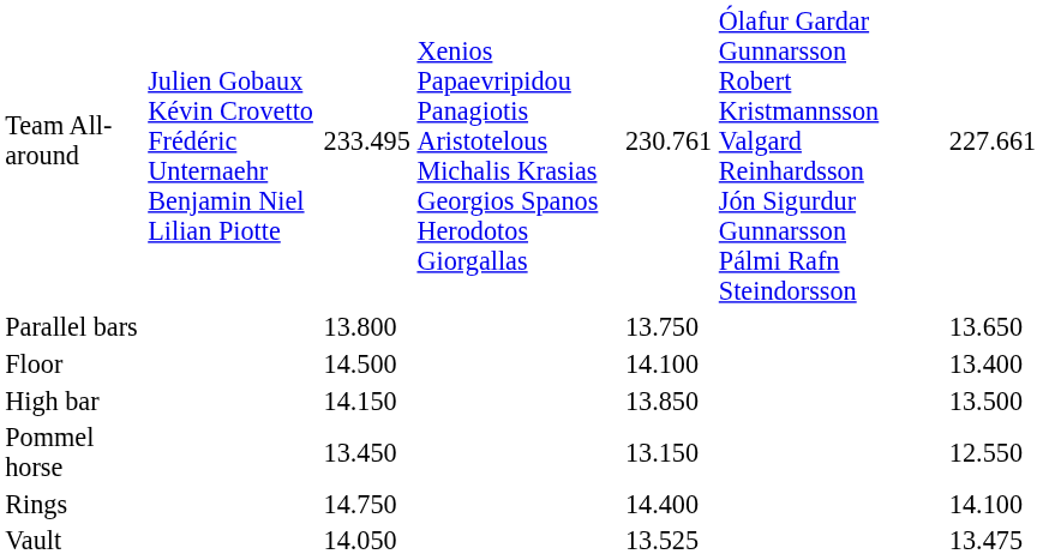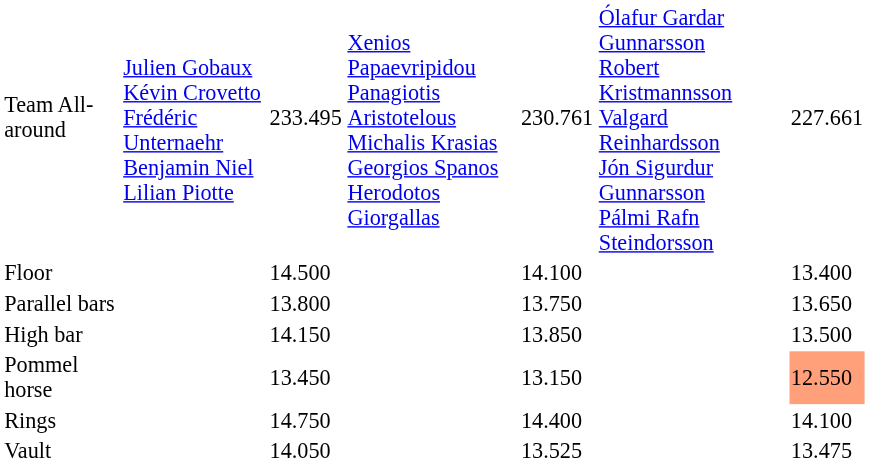rows swapped: Parallel bars <-> Floor
Pommel horse | column 7: no background -> lightsalmon background
